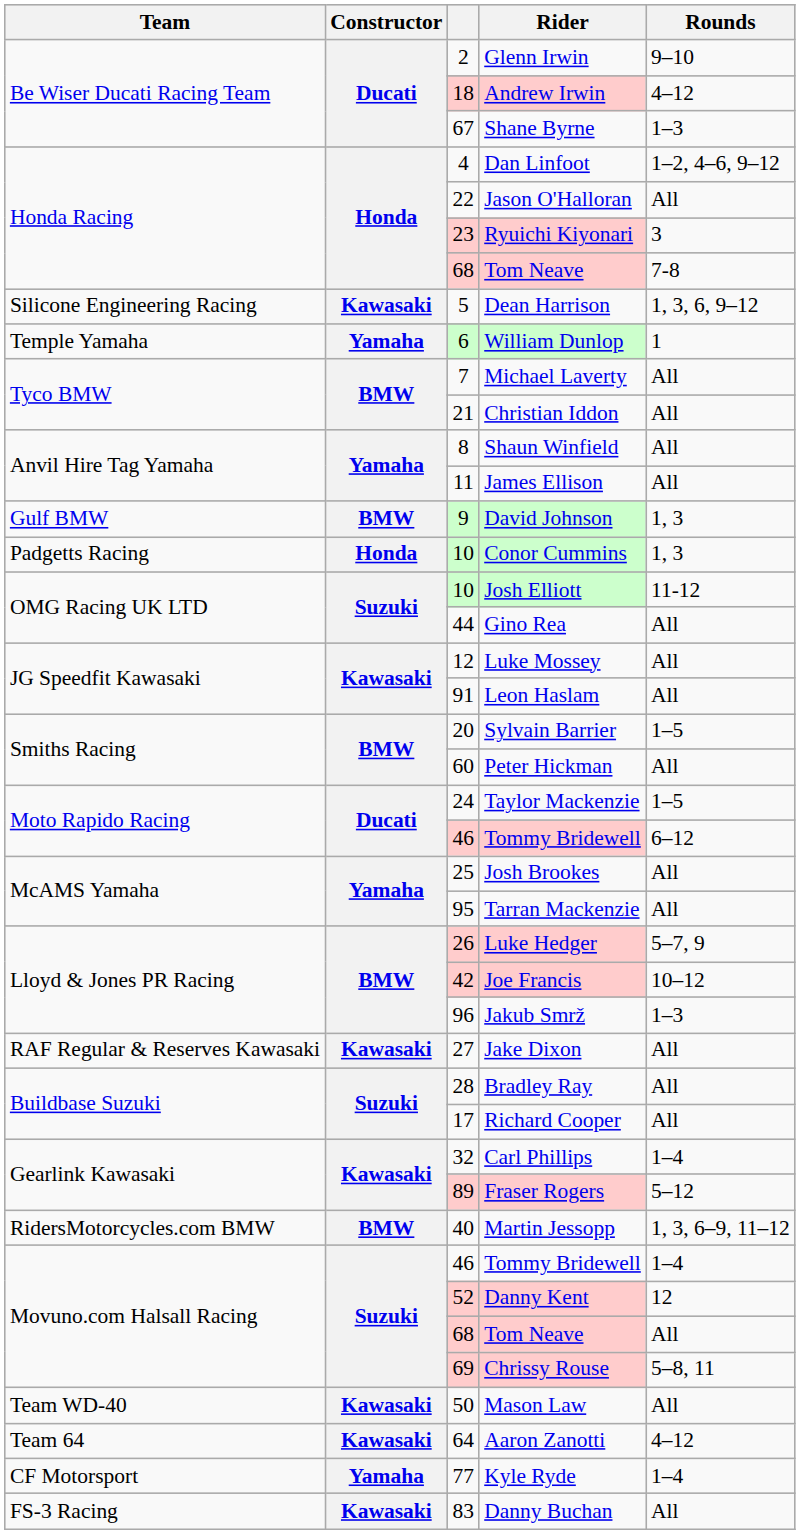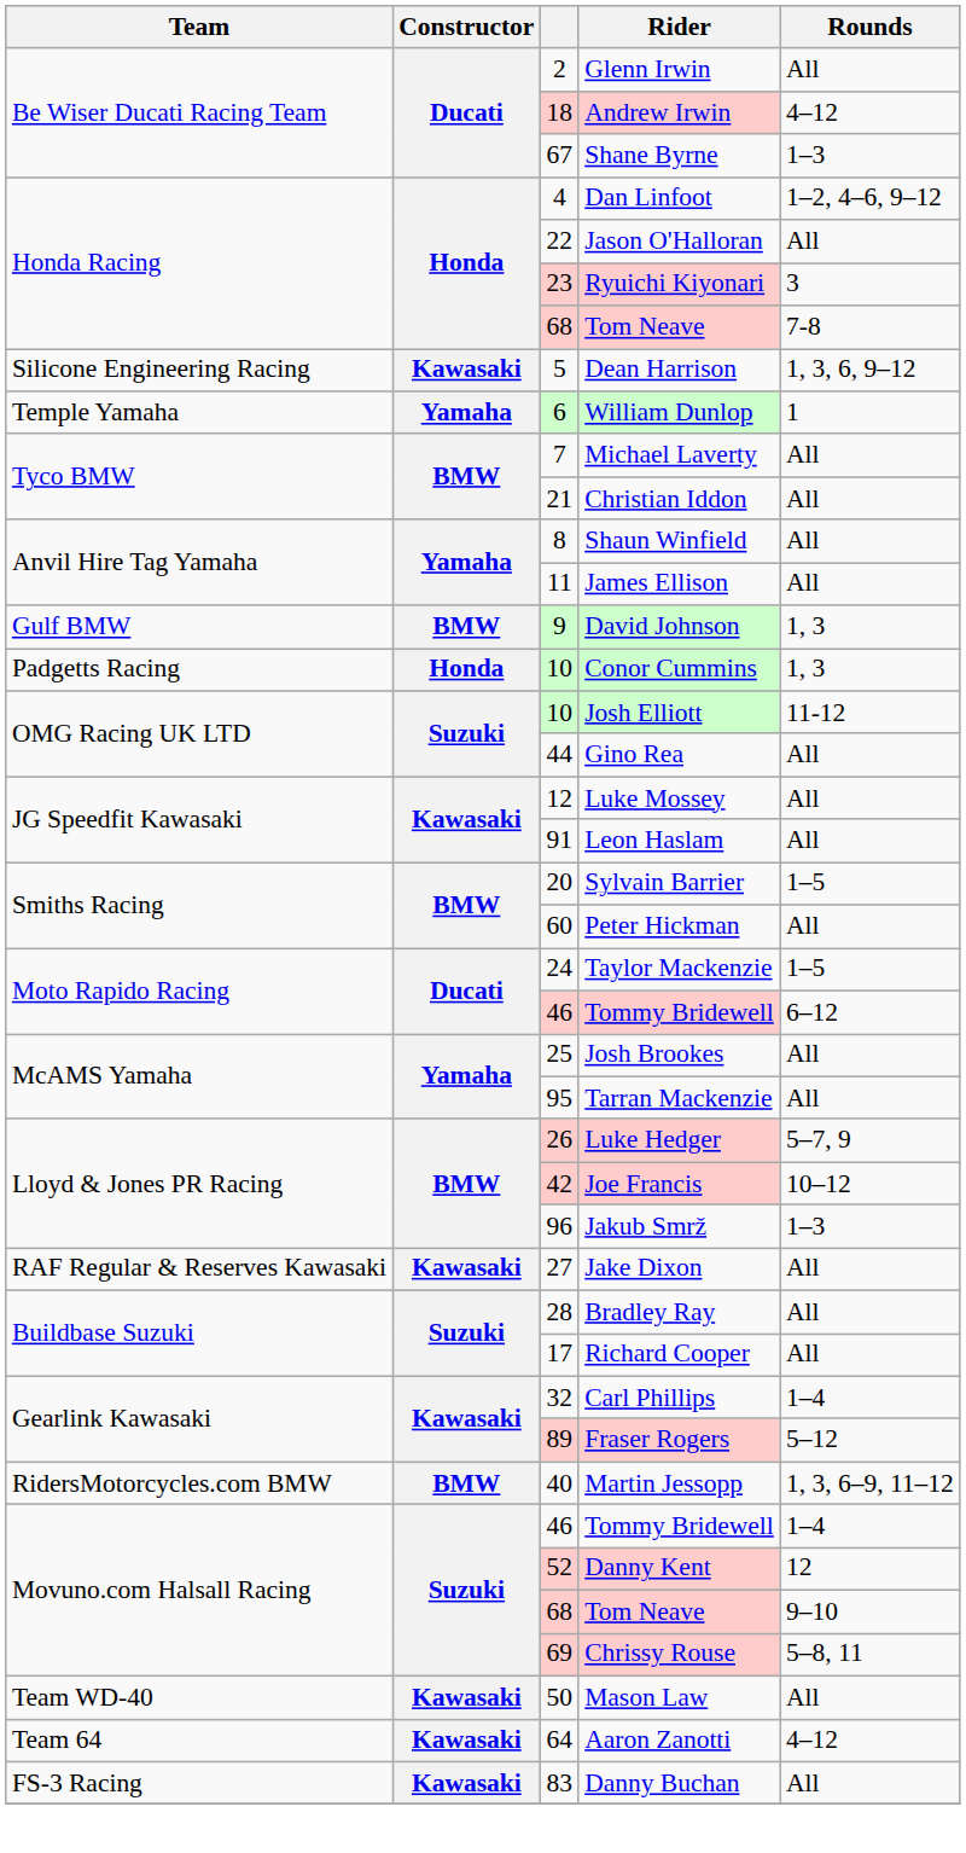Glenn Irwin | Rounds: 9–10 -> All
Movuno.com Halsall Racing / Tom Neave | Rounds: All -> 9–10
- row: CF Motorsport | Yamaha | 77 | Kyle Ryde | 1–4
